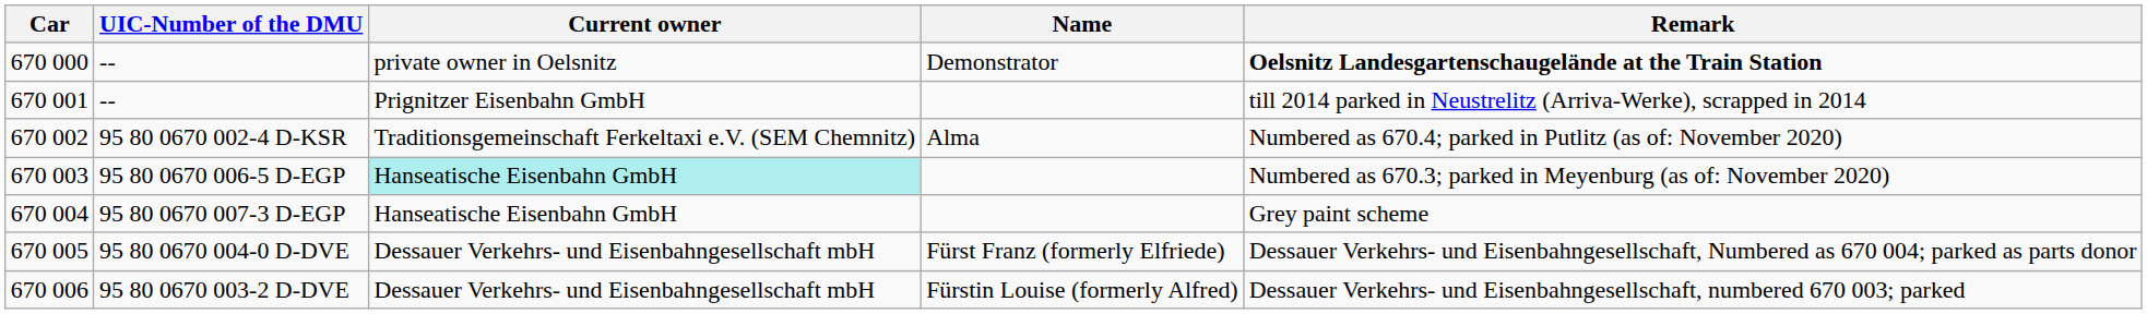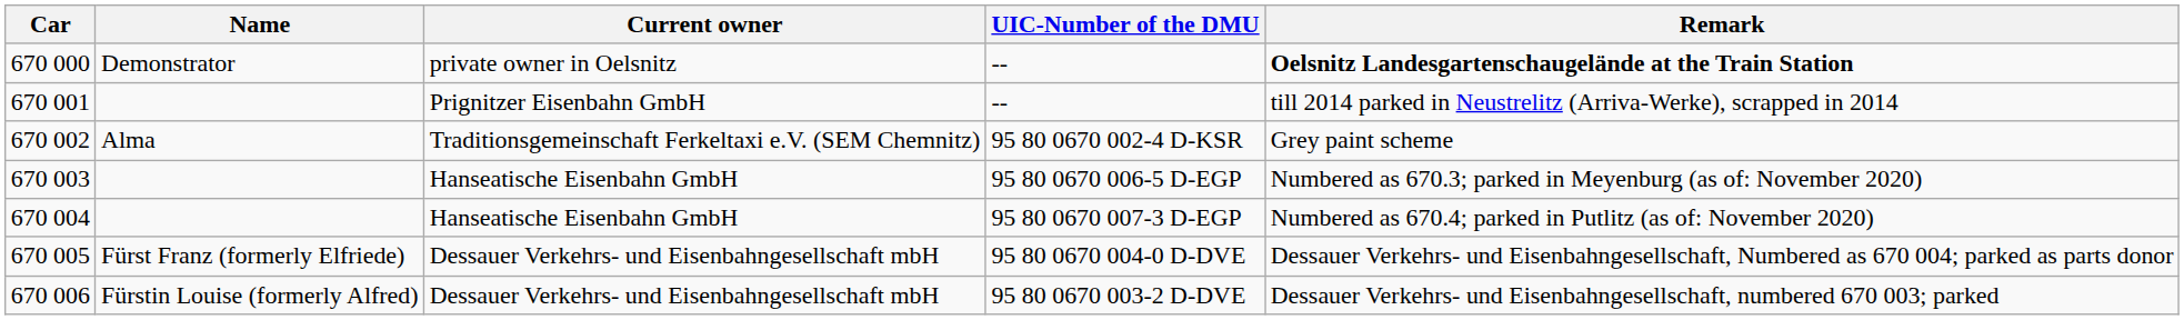columns swapped: UIC-Number of the DMU <-> Name
670 002 | Remark: Numbered as 670.4; parked in Putlitz (as of: November 2020) -> Grey paint scheme
670 003 | Current owner: paleturquoise background -> no background
670 004 | Remark: Grey paint scheme -> Numbered as 670.4; parked in Putlitz (as of: November 2020)
